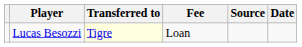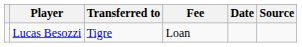columns swapped: Date <-> Source
Lucas Besozzi | Transferred to: lightyellow background -> no background
